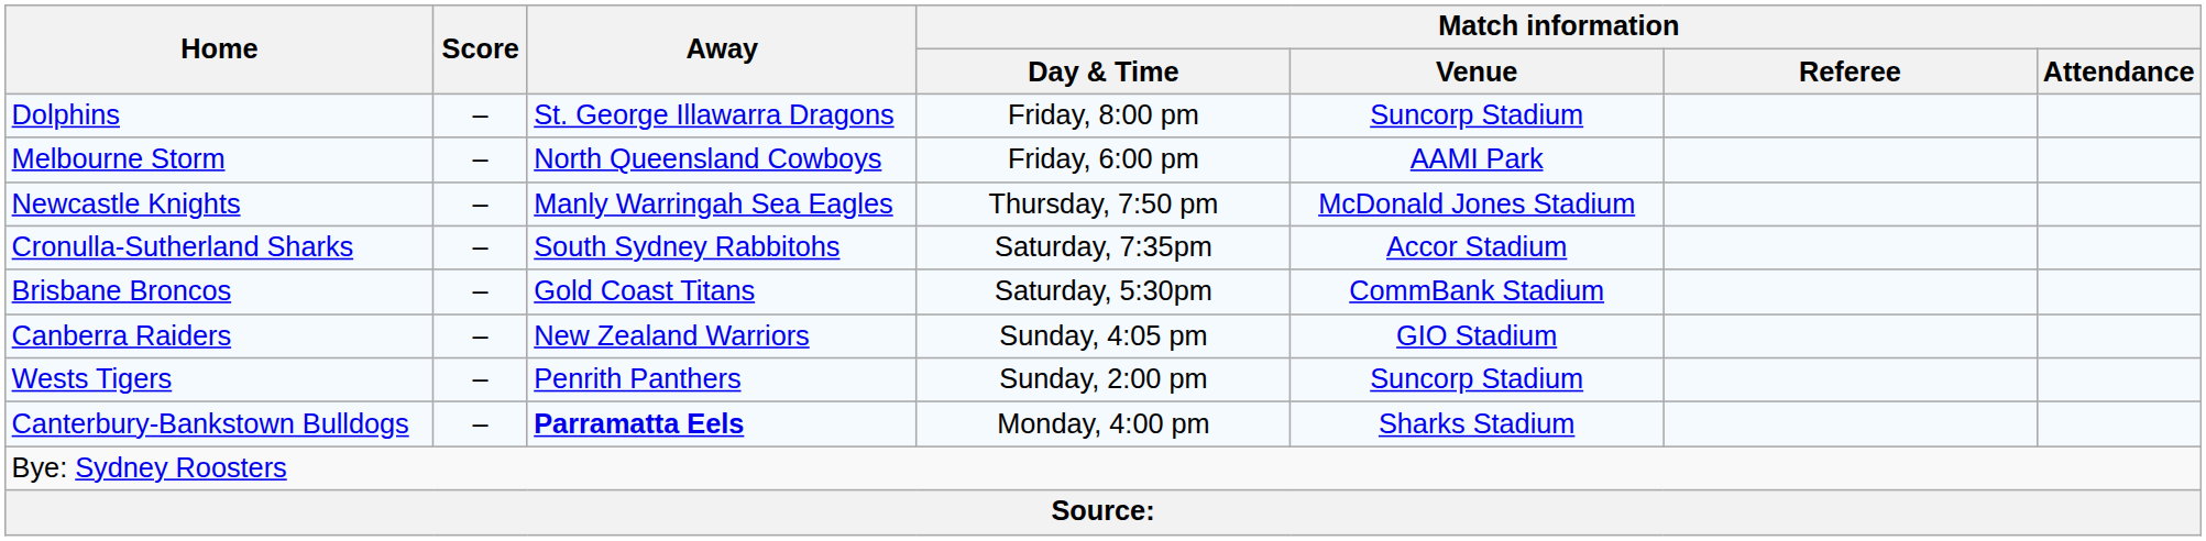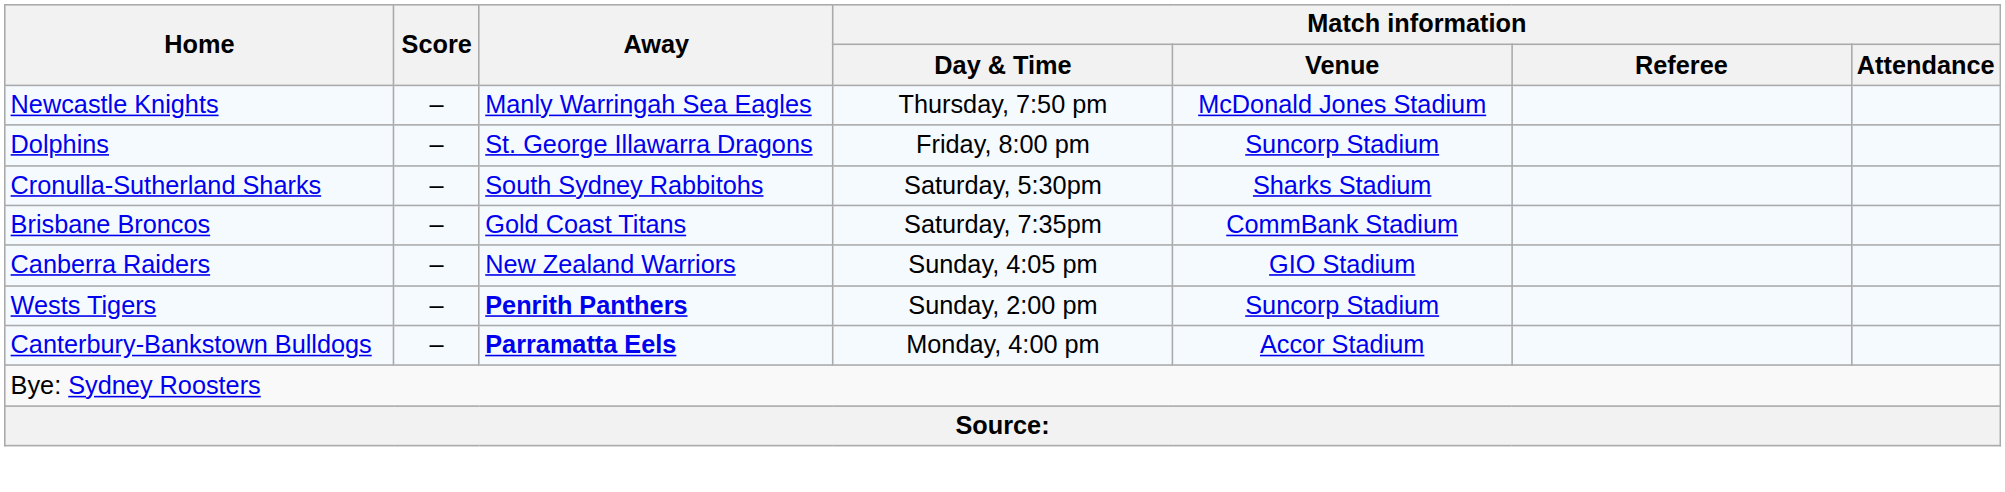rows swapped: Newcastle Knights <-> Dolphins
- row: Melbourne Storm | – | North Queensland Cowboys | Friday, 6:00 pm | AAMI Park
Cronulla-Sutherland Sharks | Match information / Day & Time: Saturday, 7:35pm -> Saturday, 5:30pm
Cronulla-Sutherland Sharks | Match information / Venue: Accor Stadium -> Sharks Stadium
Brisbane Broncos | Match information / Day & Time: Saturday, 5:30pm -> Saturday, 7:35pm
Wests Tigers | Away: normal -> bold
Canterbury-Bankstown Bulldogs | Match information / Venue: Sharks Stadium -> Accor Stadium
